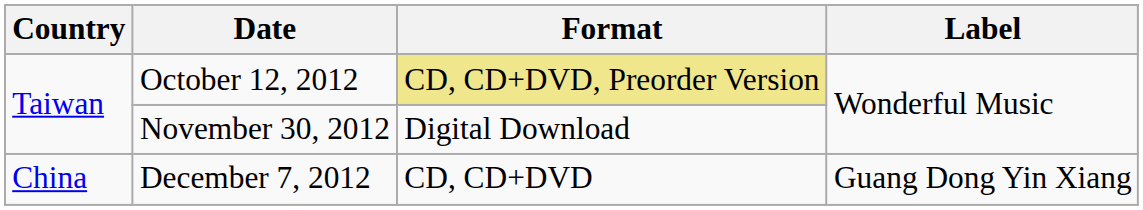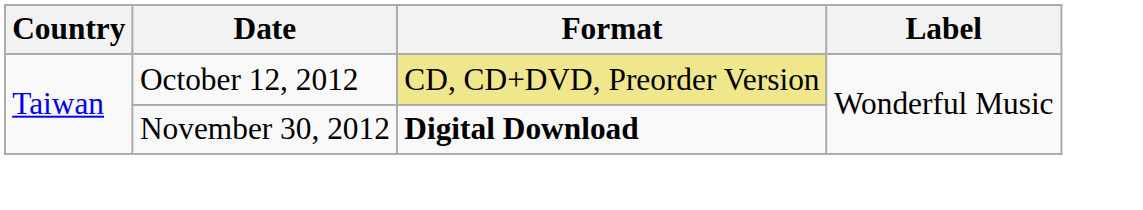November 30, 2012 | Format: normal -> bold
- row: China | December 7, 2012 | CD, CD+DVD | Guang Dong Yin Xiang
